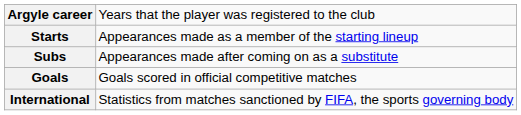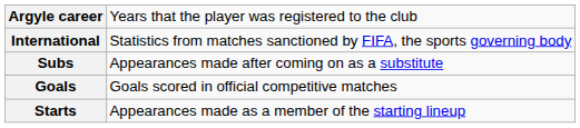rows swapped: Starts <-> International
